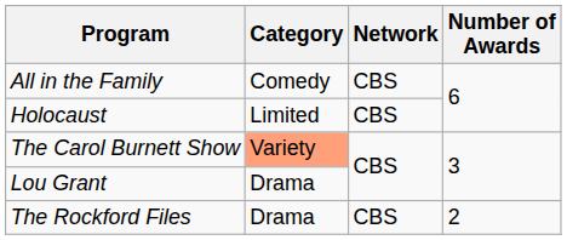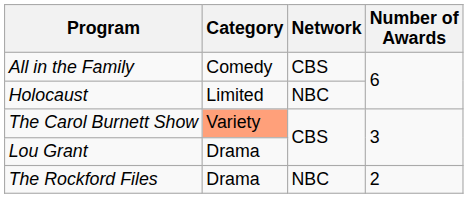Holocaust | Network: CBS -> NBC
The Rockford Files | Network: CBS -> NBC
